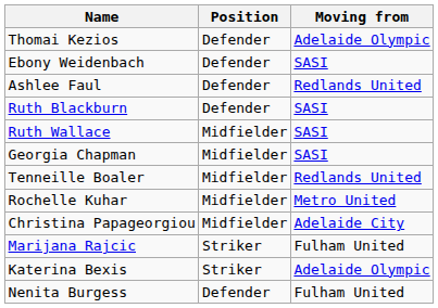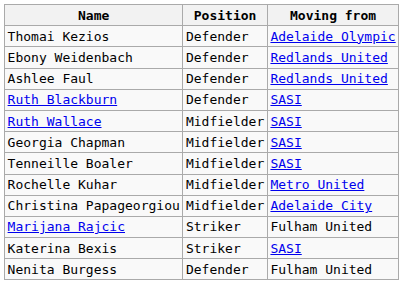Ebony Weidenbach | Moving from: SASI -> Redlands United
Tenneille Boaler | Moving from: Redlands United -> SASI
Katerina Bexis | Moving from: Adelaide Olympic -> SASI
